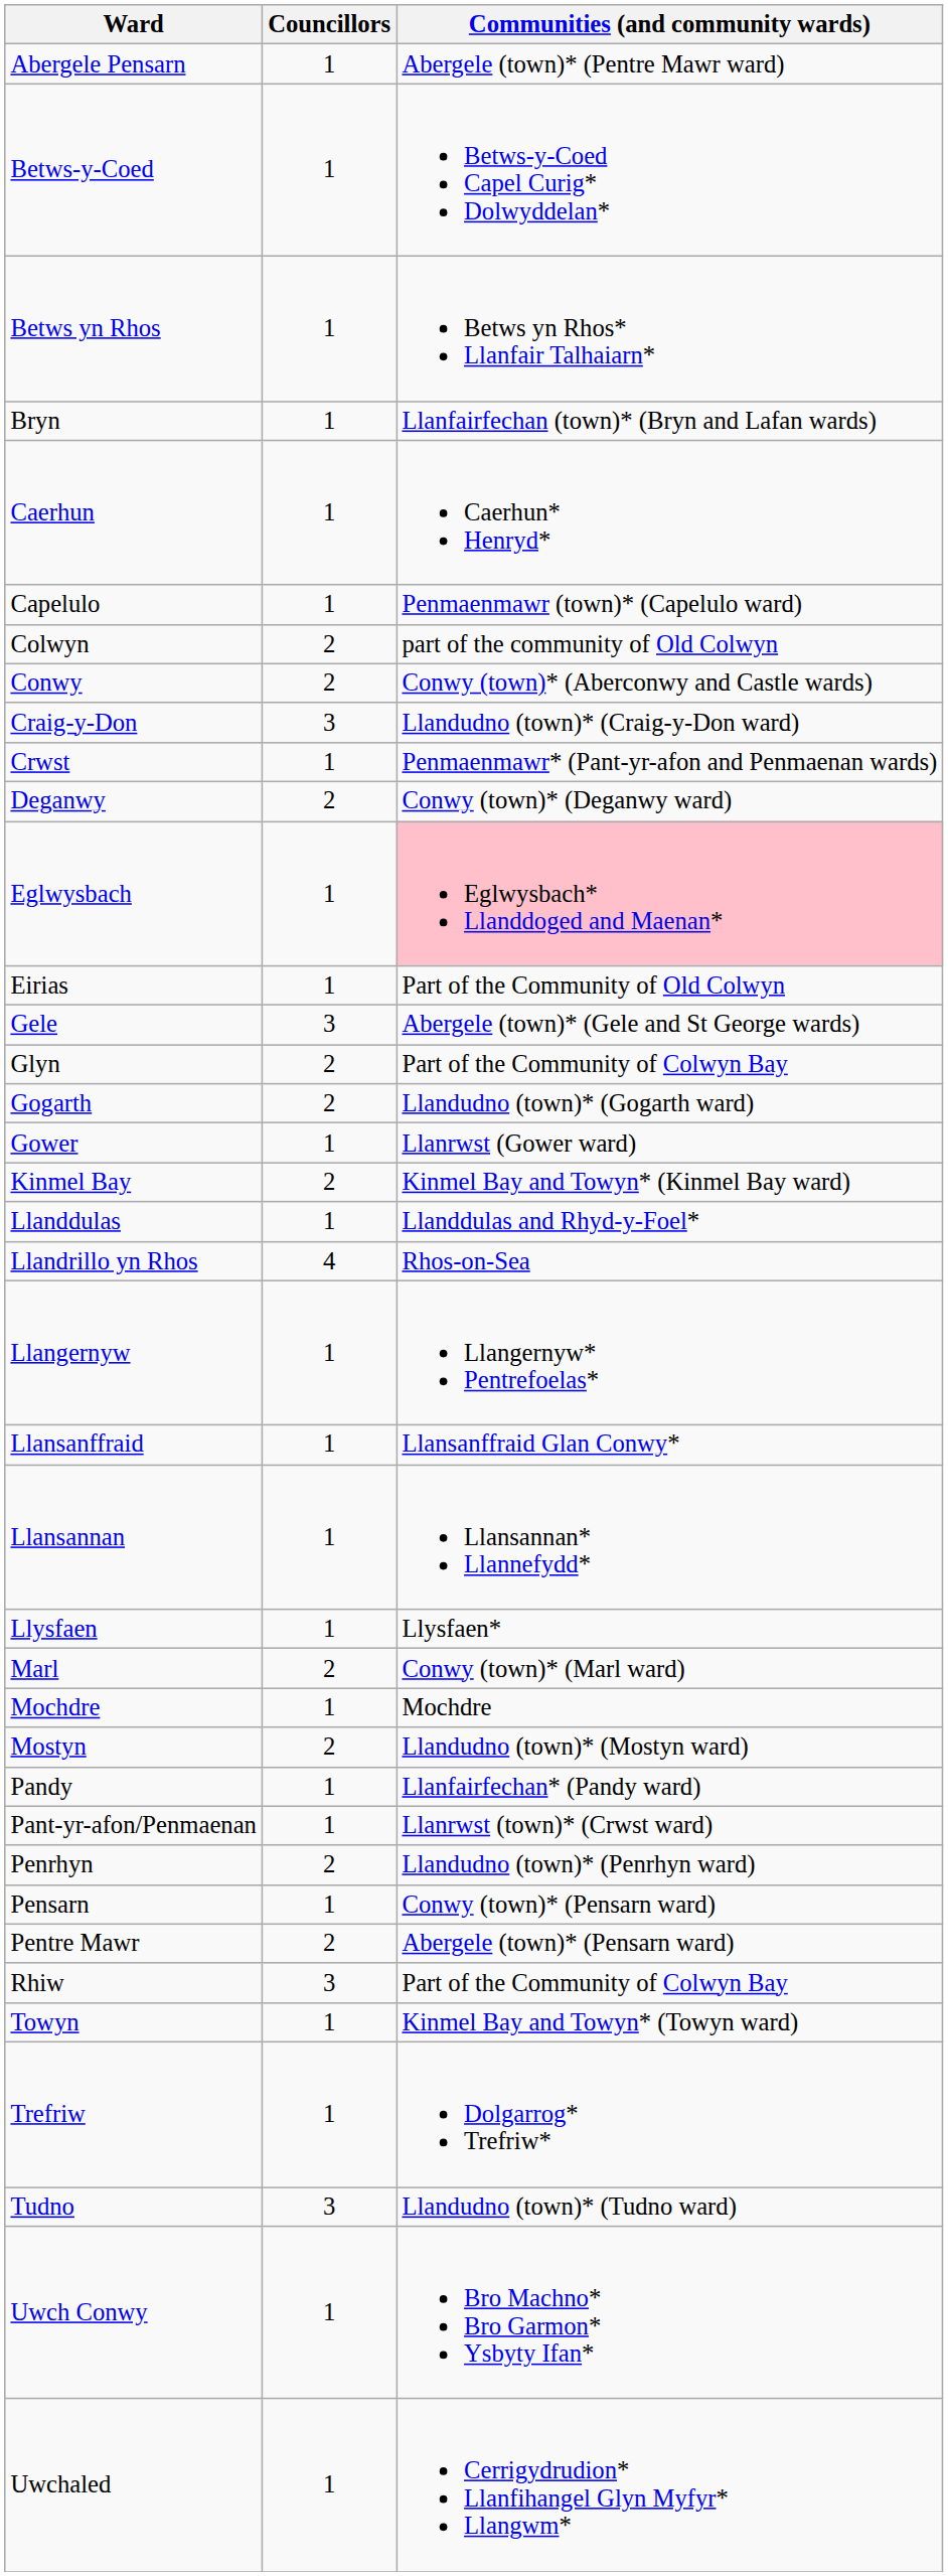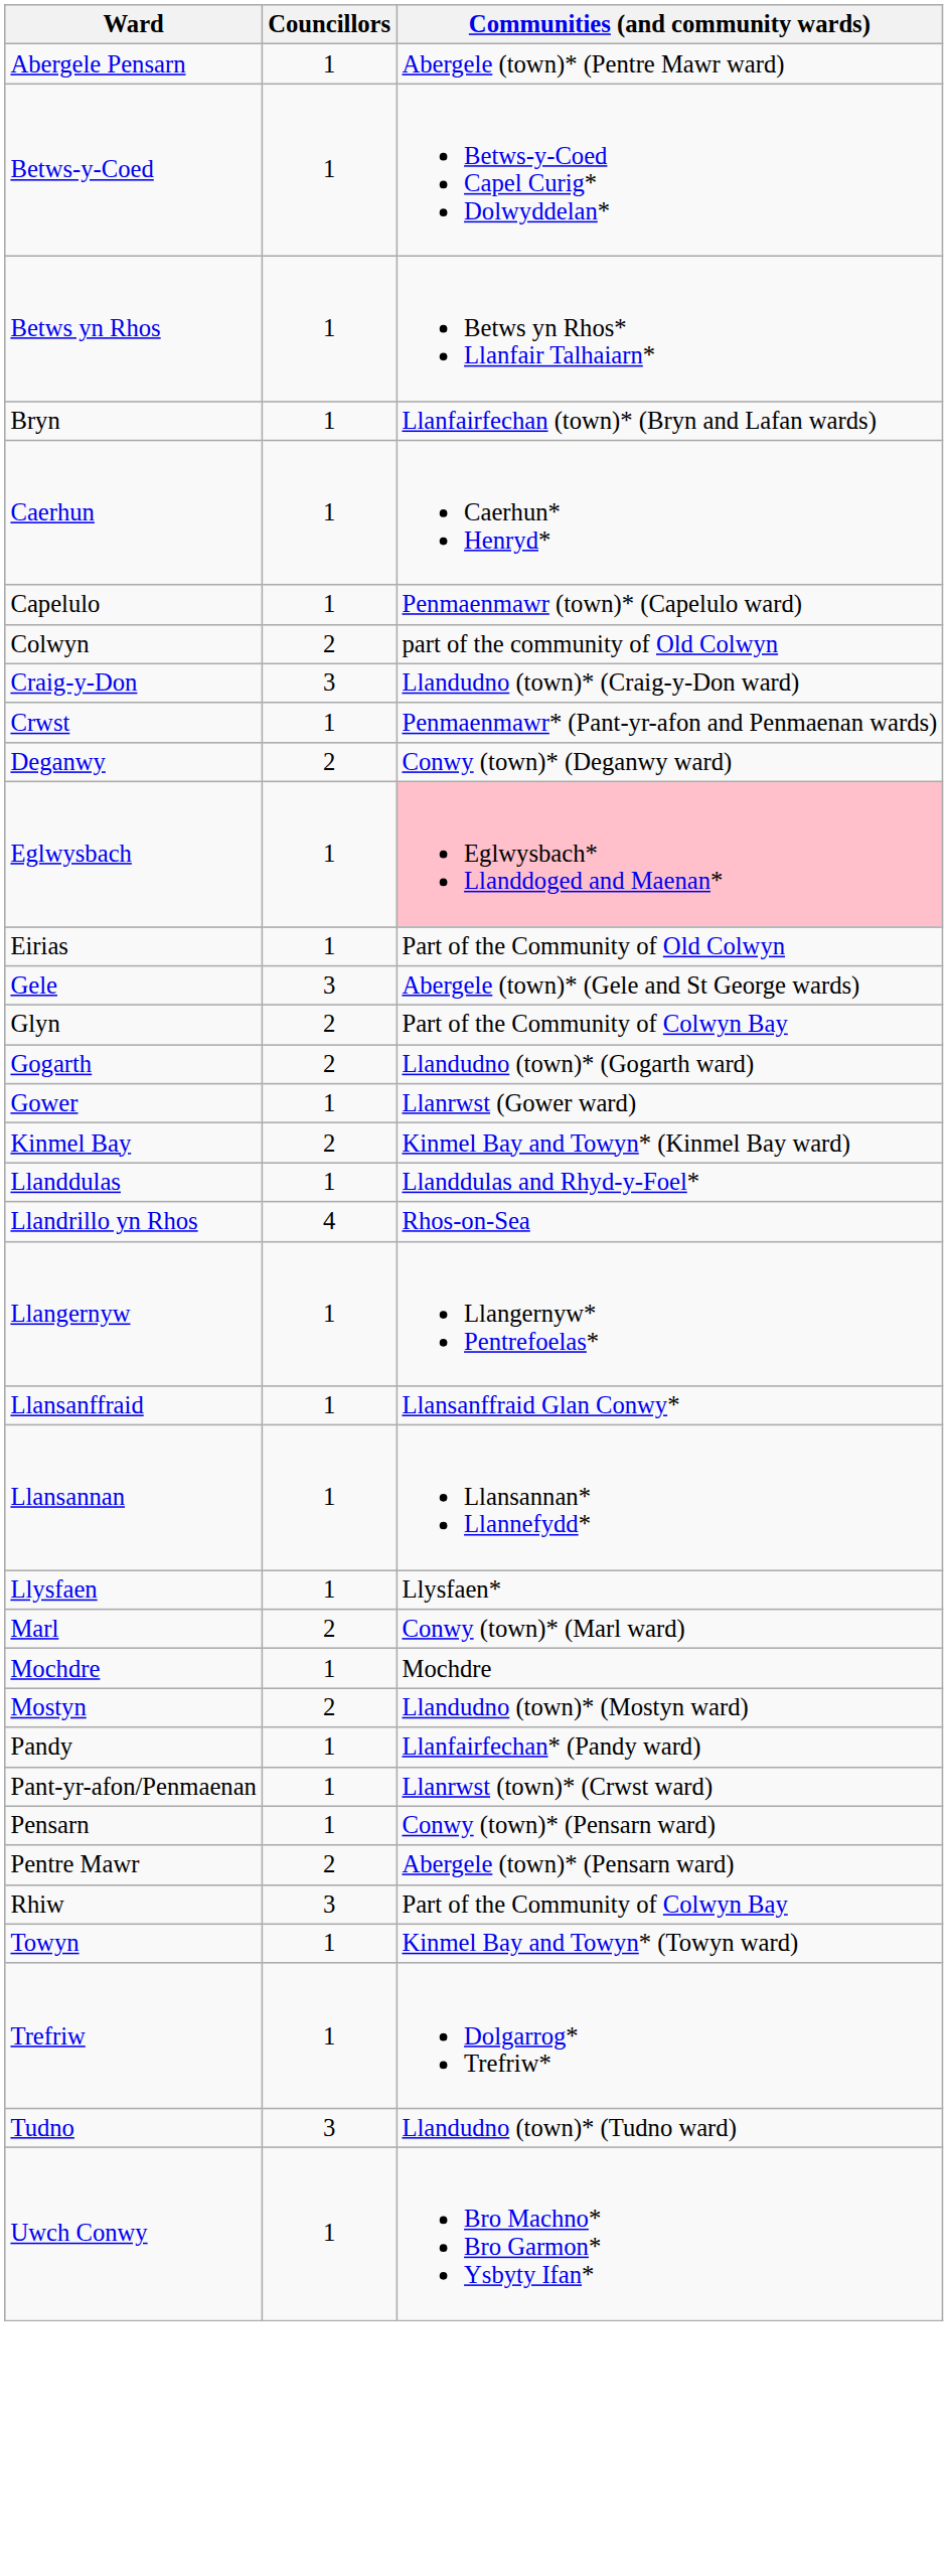- row: Conwy | 2 | Conwy (town)* (Aberconwy and Castle wards)
- row: Penrhyn | 2 | Llandudno (town)* (Penrhyn ward)
- row: Uwchaled | 1 | Cerrigydrudion* Llanfihangel Glyn Myfyr* Llangwm*
